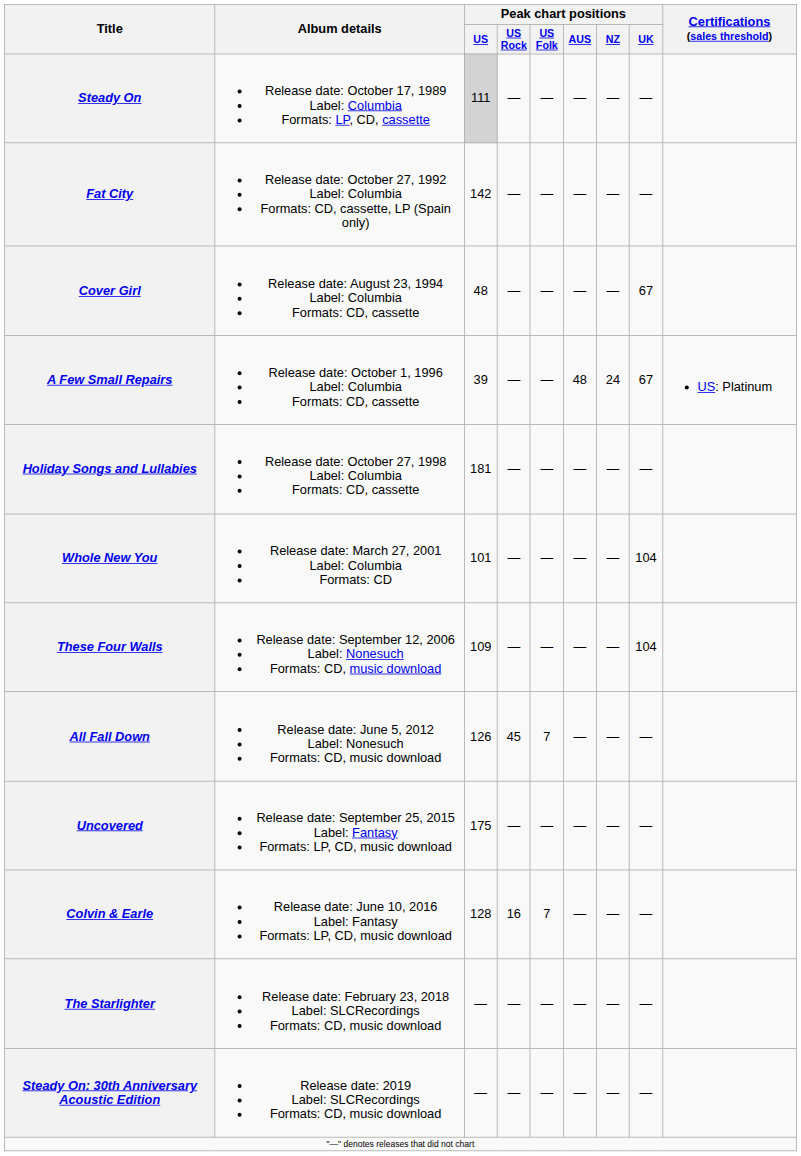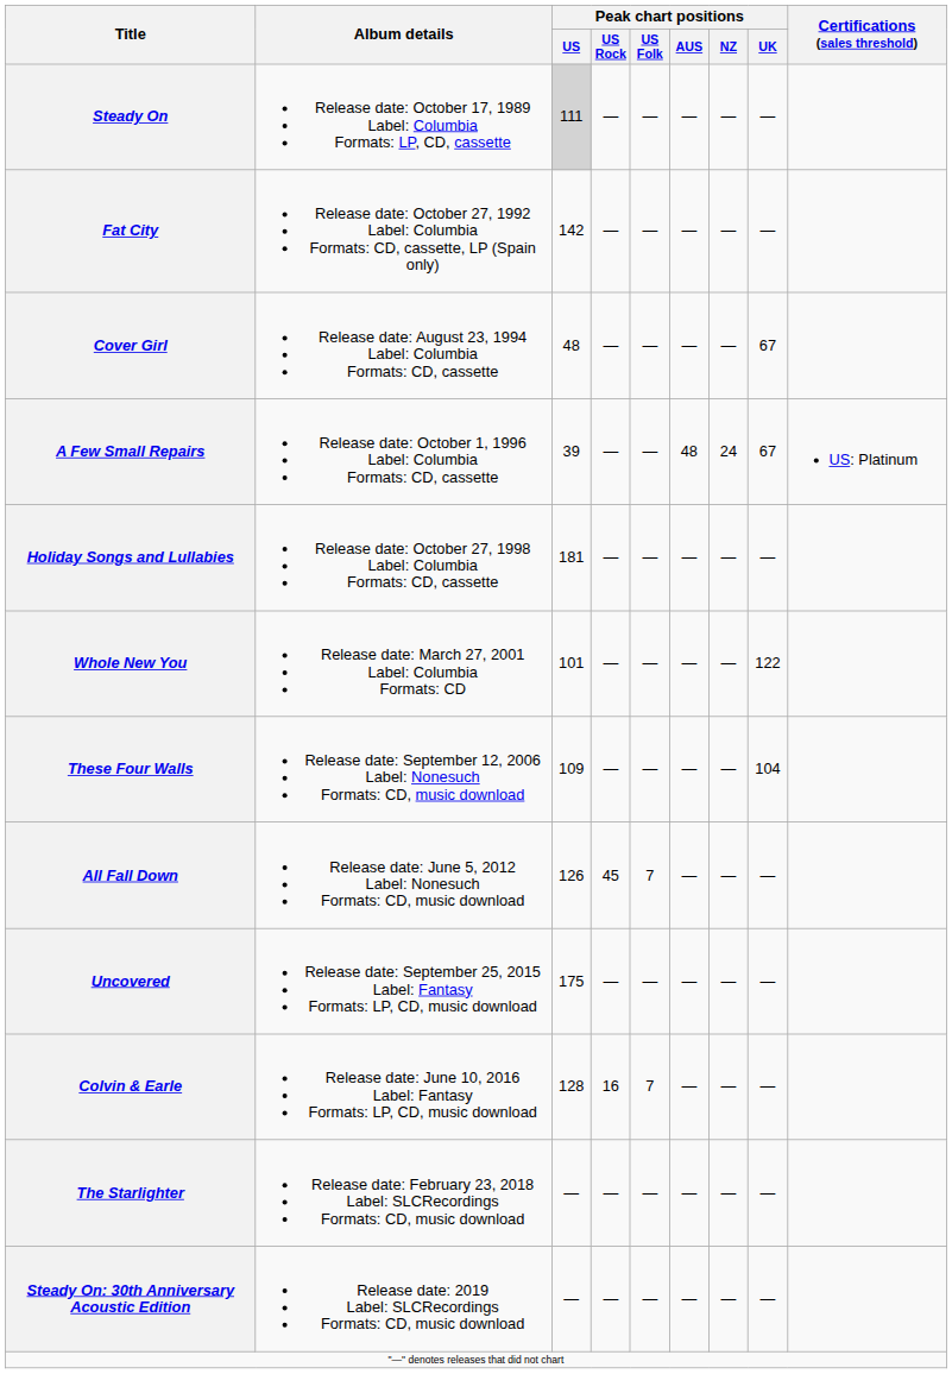Whole New You | Peak chart positions / UK: 104 -> 122
